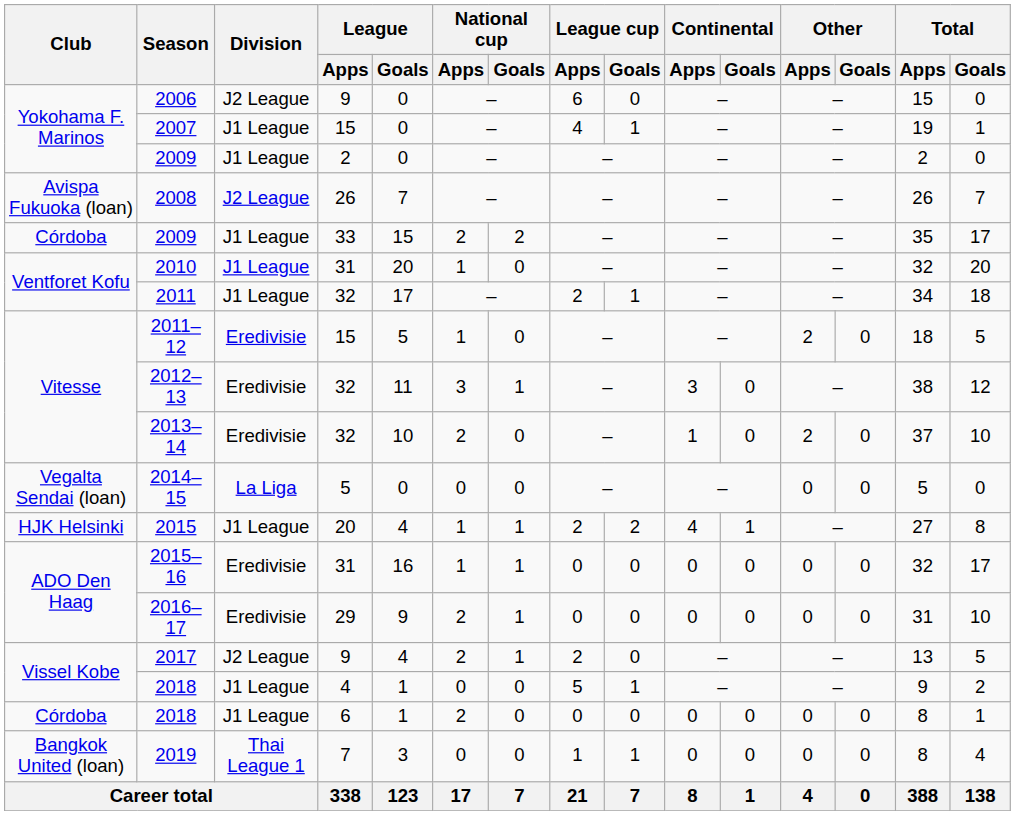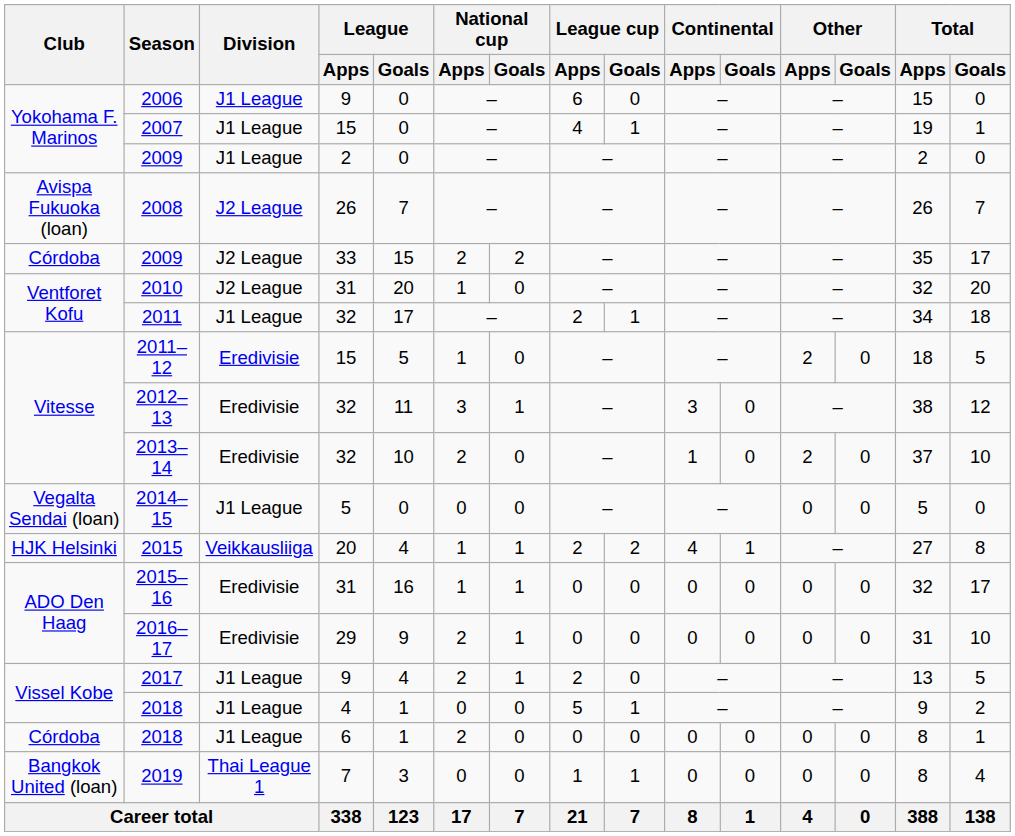2006 | Division: J2 League -> J1 League
2009 / 33 | Division: J1 League -> J2 League
2010 | Division: J1 League -> J2 League
2014–15 | Division: La Liga -> J1 League
2015 | Division: J1 League -> Veikkausliiga
2017 | Division: J2 League -> J1 League
